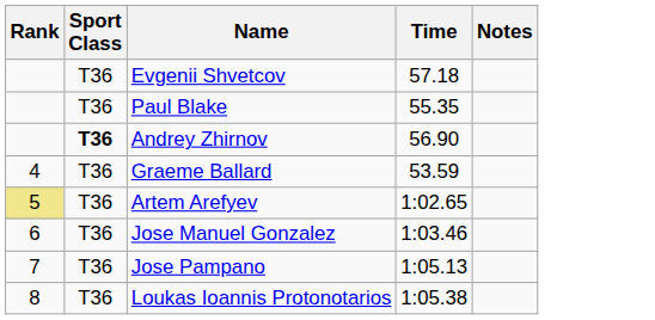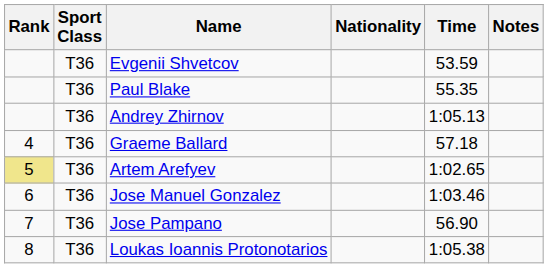+ column: Nationality
Evgenii Shvetcov | Time: 57.18 -> 53.59
Andrey Zhirnov | Sport Class: bold -> normal
Andrey Zhirnov | Time: 56.90 -> 1:05.13
Graeme Ballard | Time: 53.59 -> 57.18
Jose Pampano | Time: 1:05.13 -> 56.90
